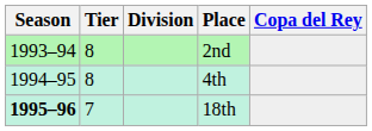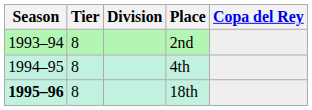18th | Tier: 7 -> 8
